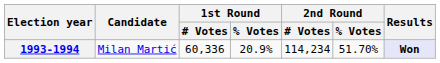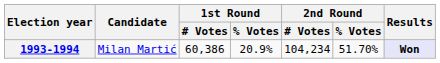1993-1994 | 1st Round / # Votes: 60,336 -> 60,386
1993-1994 | 2nd Round / # Votes: 114,234 -> 104,234
